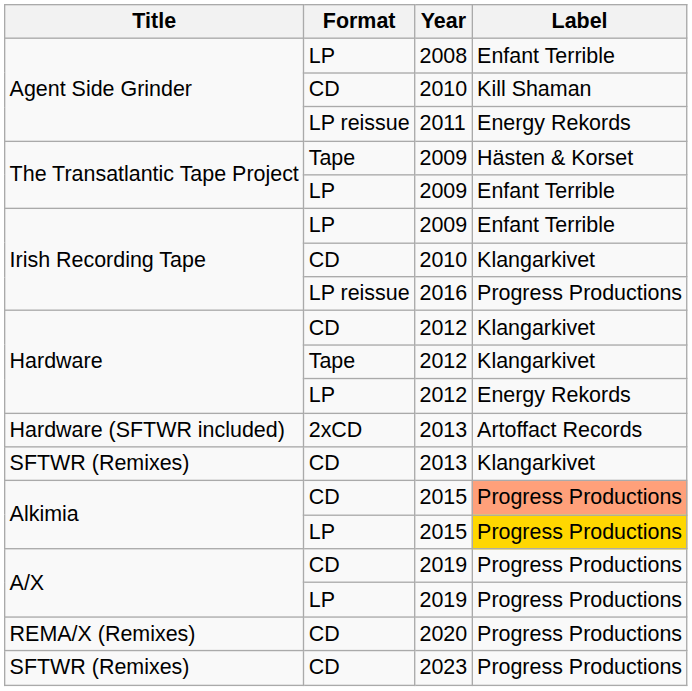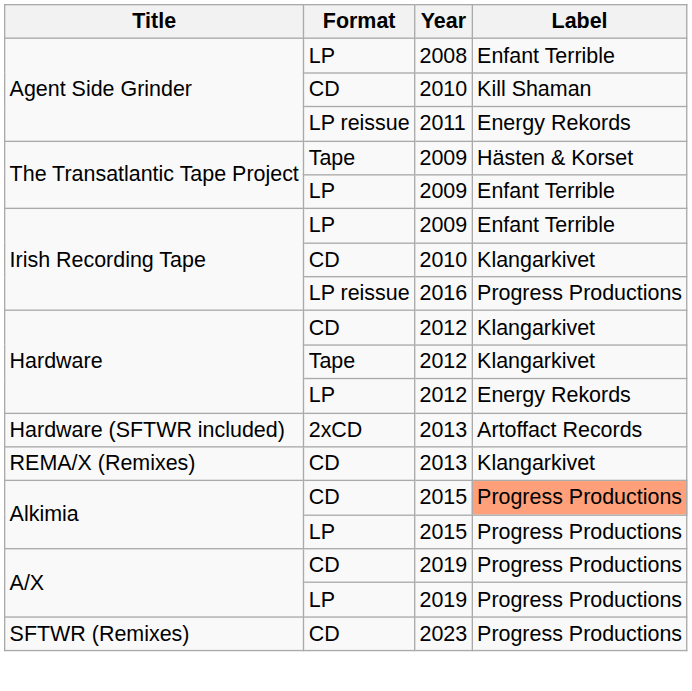CD / 2013 | Title: SFTWR (Remixes) -> REMA/X (Remixes)
LP / 2015 | Label: gold background -> no background
- row: REMA/X (Remixes) | CD | 2020 | Progress Productions
